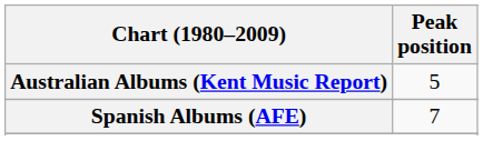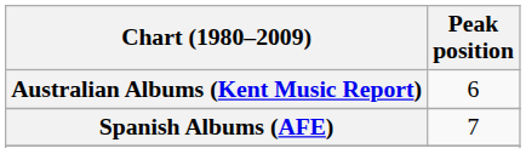Australian Albums (Kent Music Report) | Peak position: 5 -> 6
